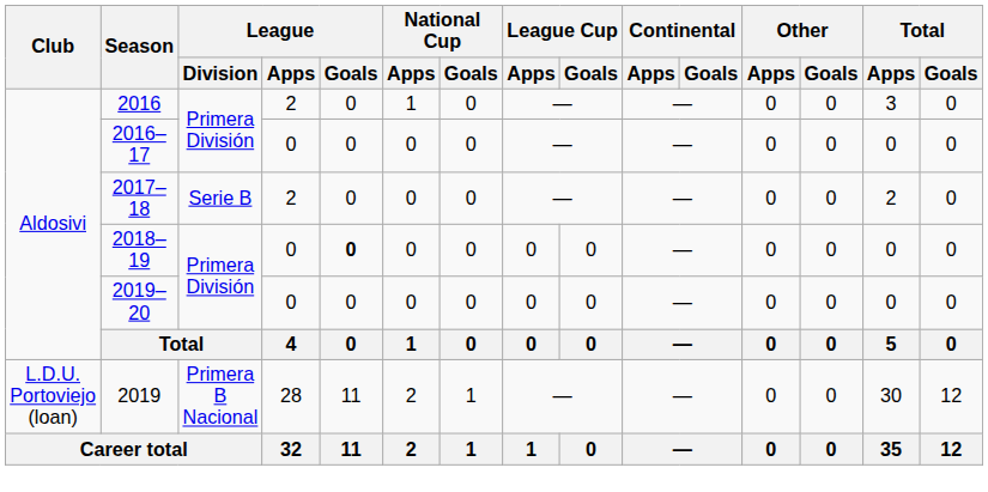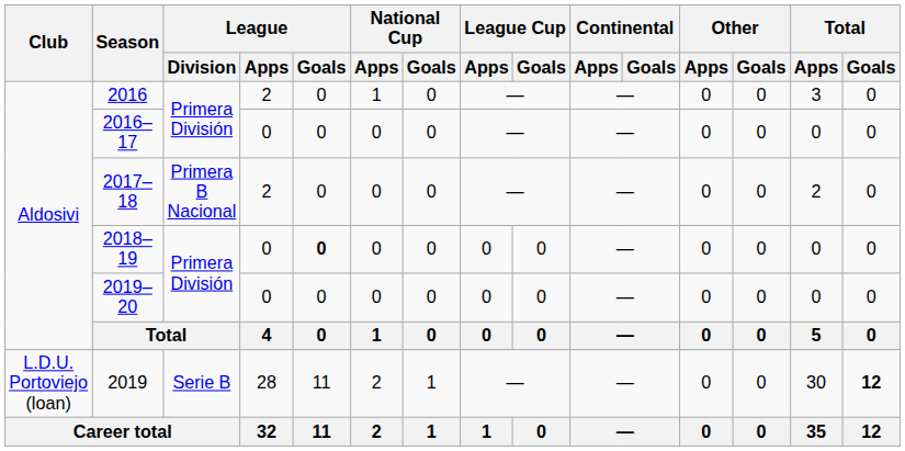2017–18 | League / Division: Serie B -> Primera B Nacional
2019 | League / Division: Primera B Nacional -> Serie B
2019 | Total / Goals: normal -> bold
